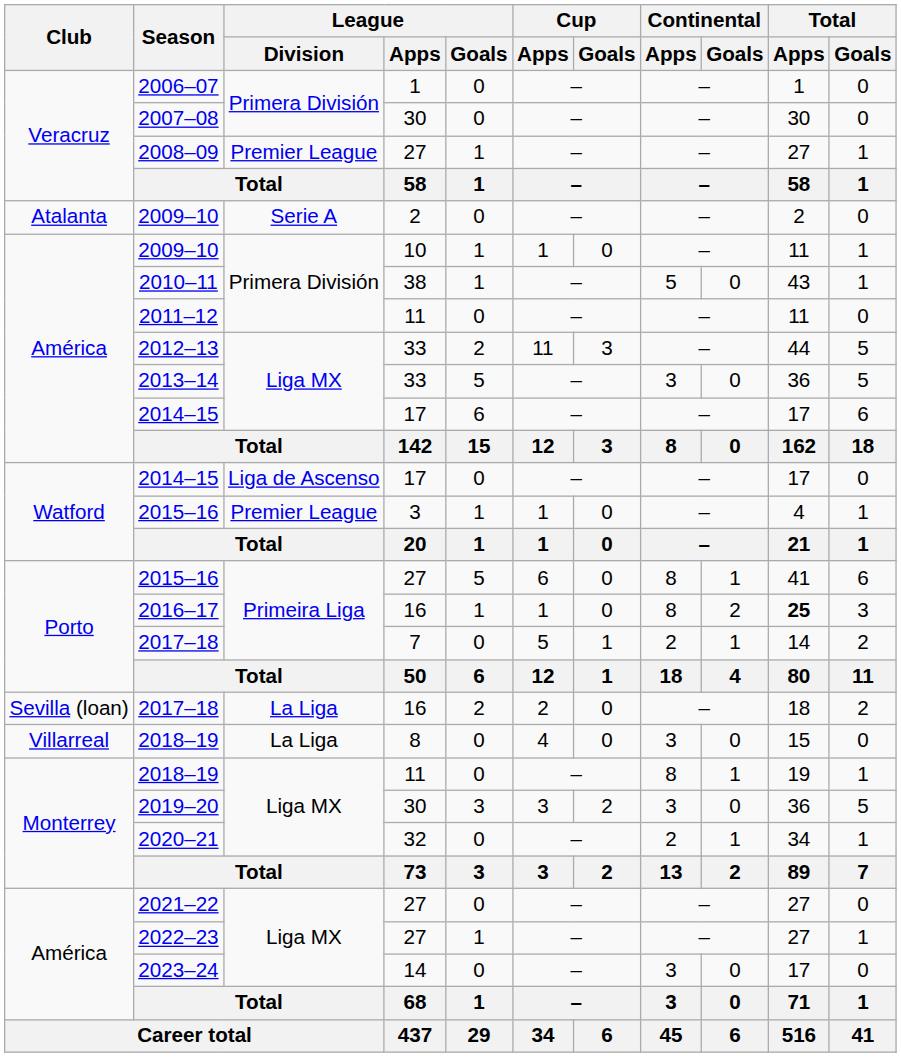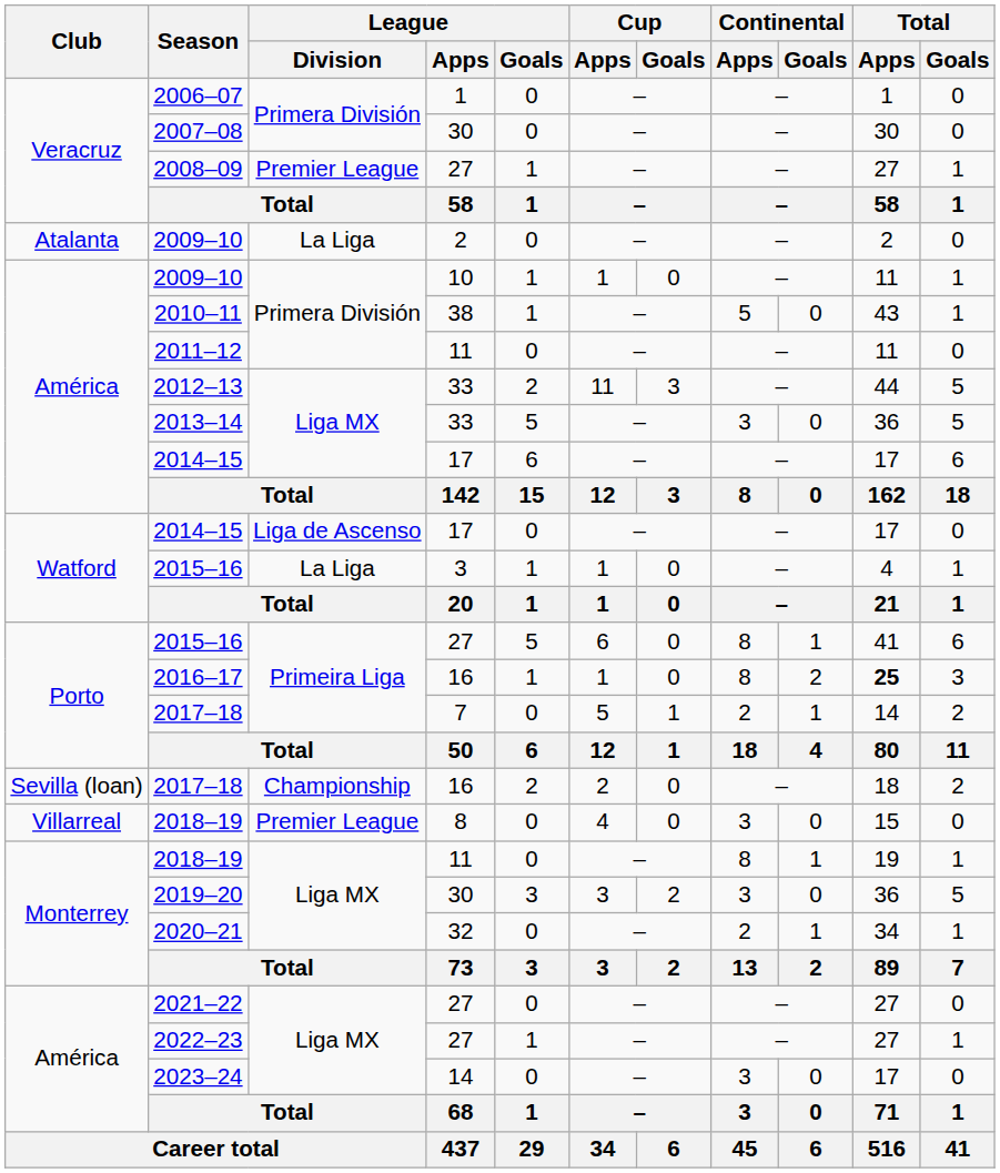Atalanta / 2009–10 | League / Division: Serie A -> La Liga
Watford / 2015–16 | League / Division: Premier League -> La Liga
Sevilla (loan) / 2017–18 | League / Division: La Liga -> Championship
Villarreal / 2018–19 | League / Division: La Liga -> Premier League
